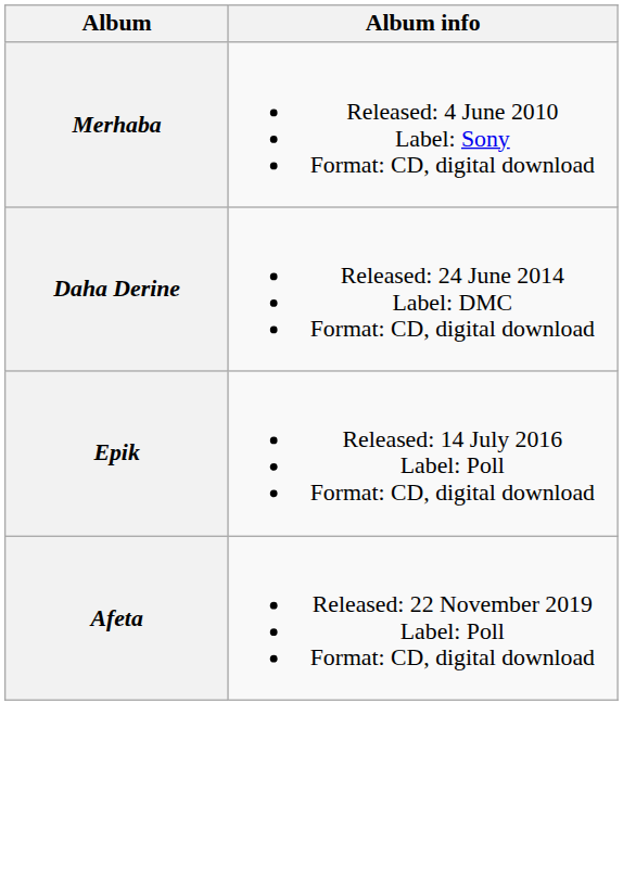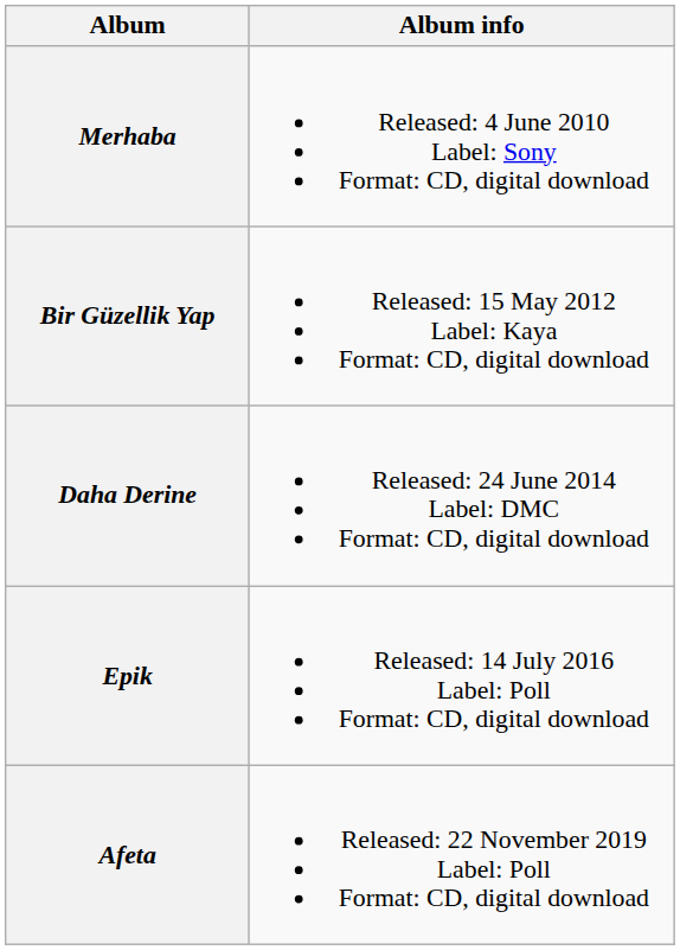+ row: Bir Güzellik Yap | Released: 15 May 2012 Label: Kaya Format: CD, digital download
